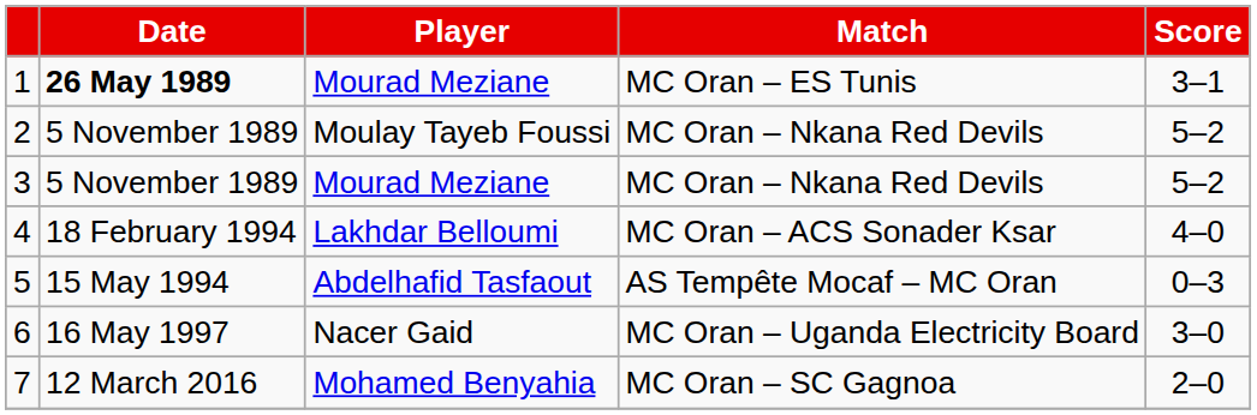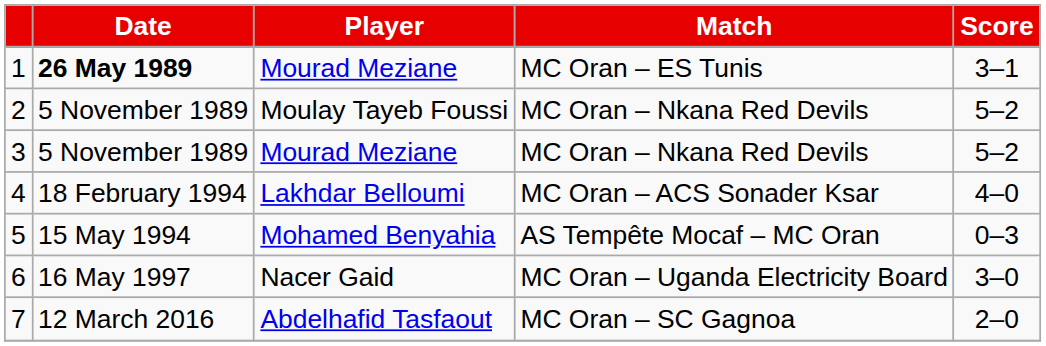5 | Player: Abdelhafid Tasfaout -> Mohamed Benyahia
7 | Player: Mohamed Benyahia -> Abdelhafid Tasfaout
